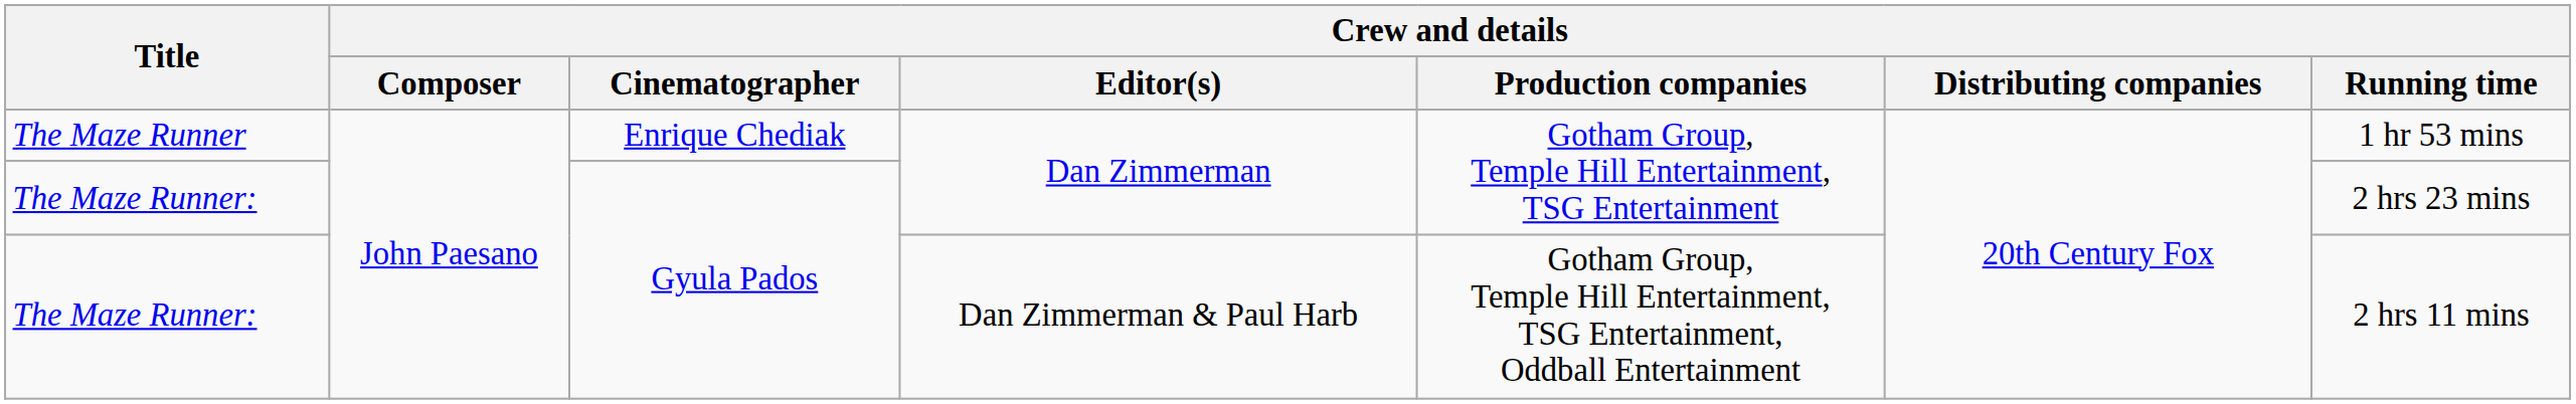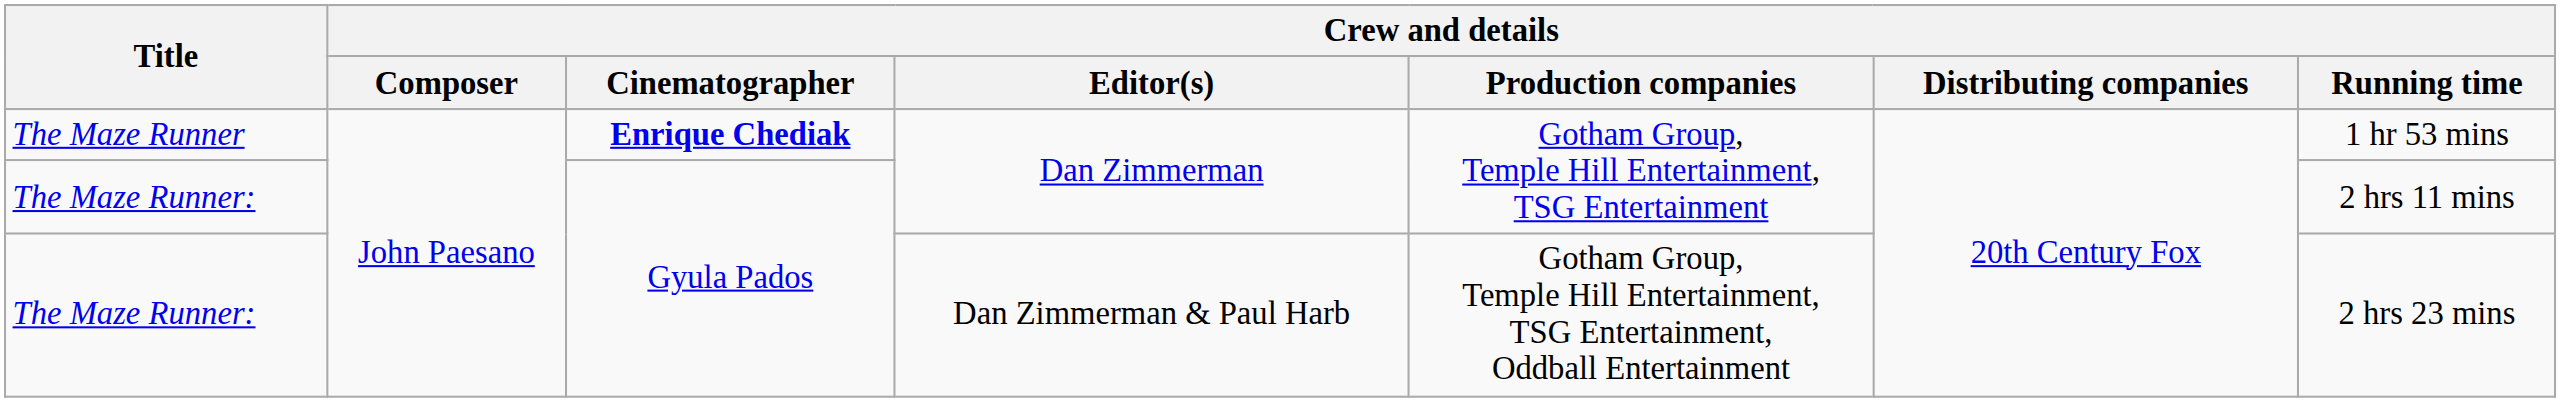The Maze Runner | Crew and details / Cinematographer: normal -> bold
The Maze Runner: / Dan Zimmerman | Crew and details / Running time: 2 hrs 23 mins -> 2 hrs 11 mins
The Maze Runner: / Dan Zimmerman & Paul Harb | Crew and details / Running time: 2 hrs 11 mins -> 2 hrs 23 mins
